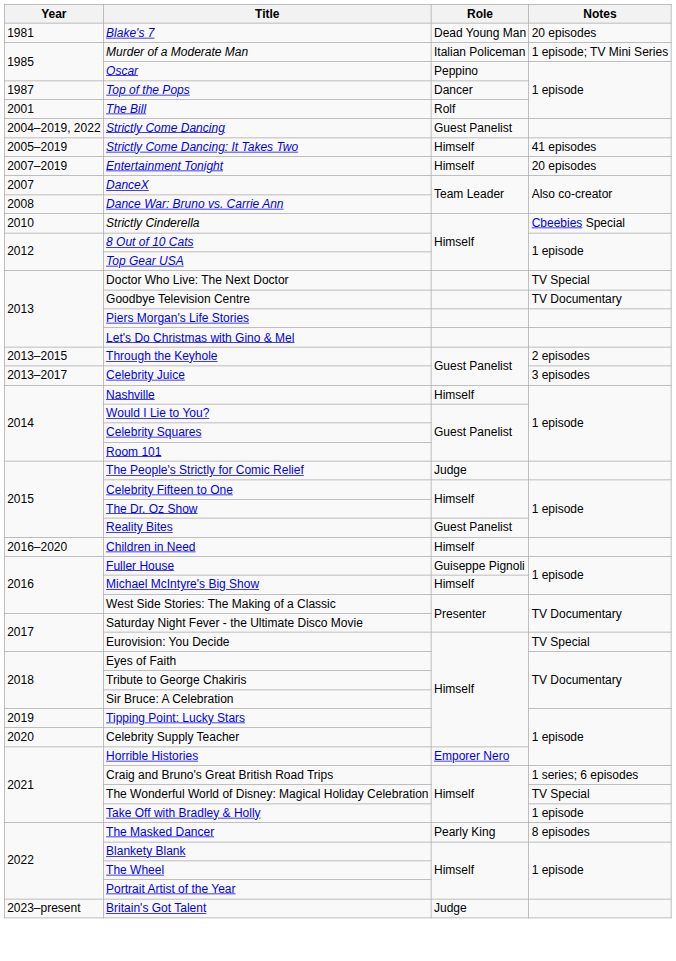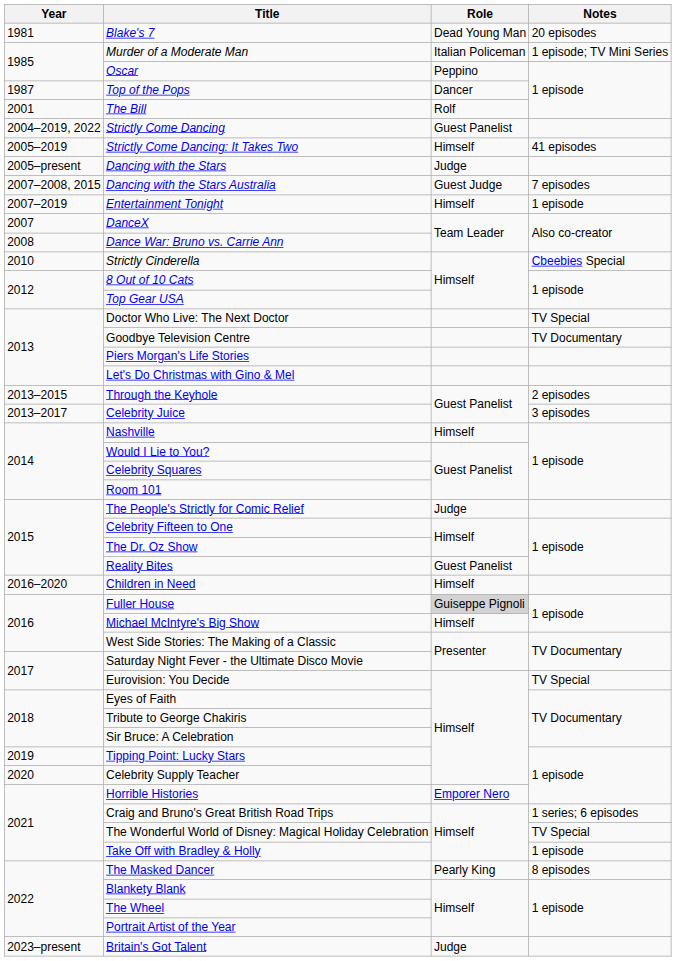+ row: 2005–present | Dancing with the Stars | Judge
+ row: 2007–2008, 2015 | Dancing with the Stars Australia | Guest Judge | 7 episodes
Entertainment Tonight | Notes: 20 episodes -> 1 episode
Fuller House | Role: no background -> lightgrey background
